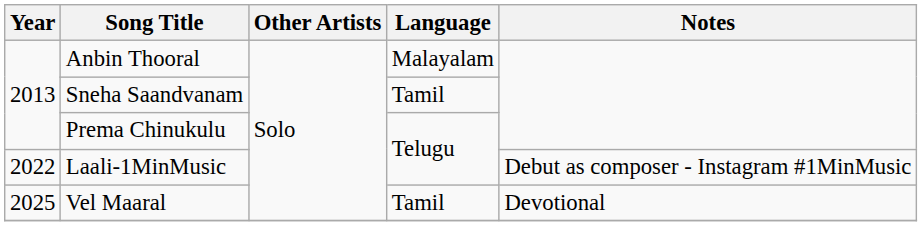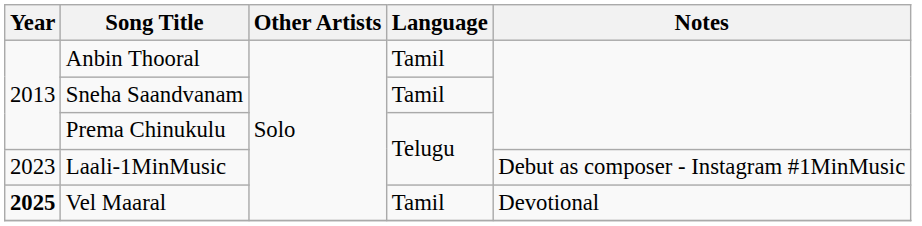Anbin Thooral | Language: Malayalam -> Tamil
Laali-1MinMusic | Year: 2022 -> 2023
Vel Maaral | Year: normal -> bold
